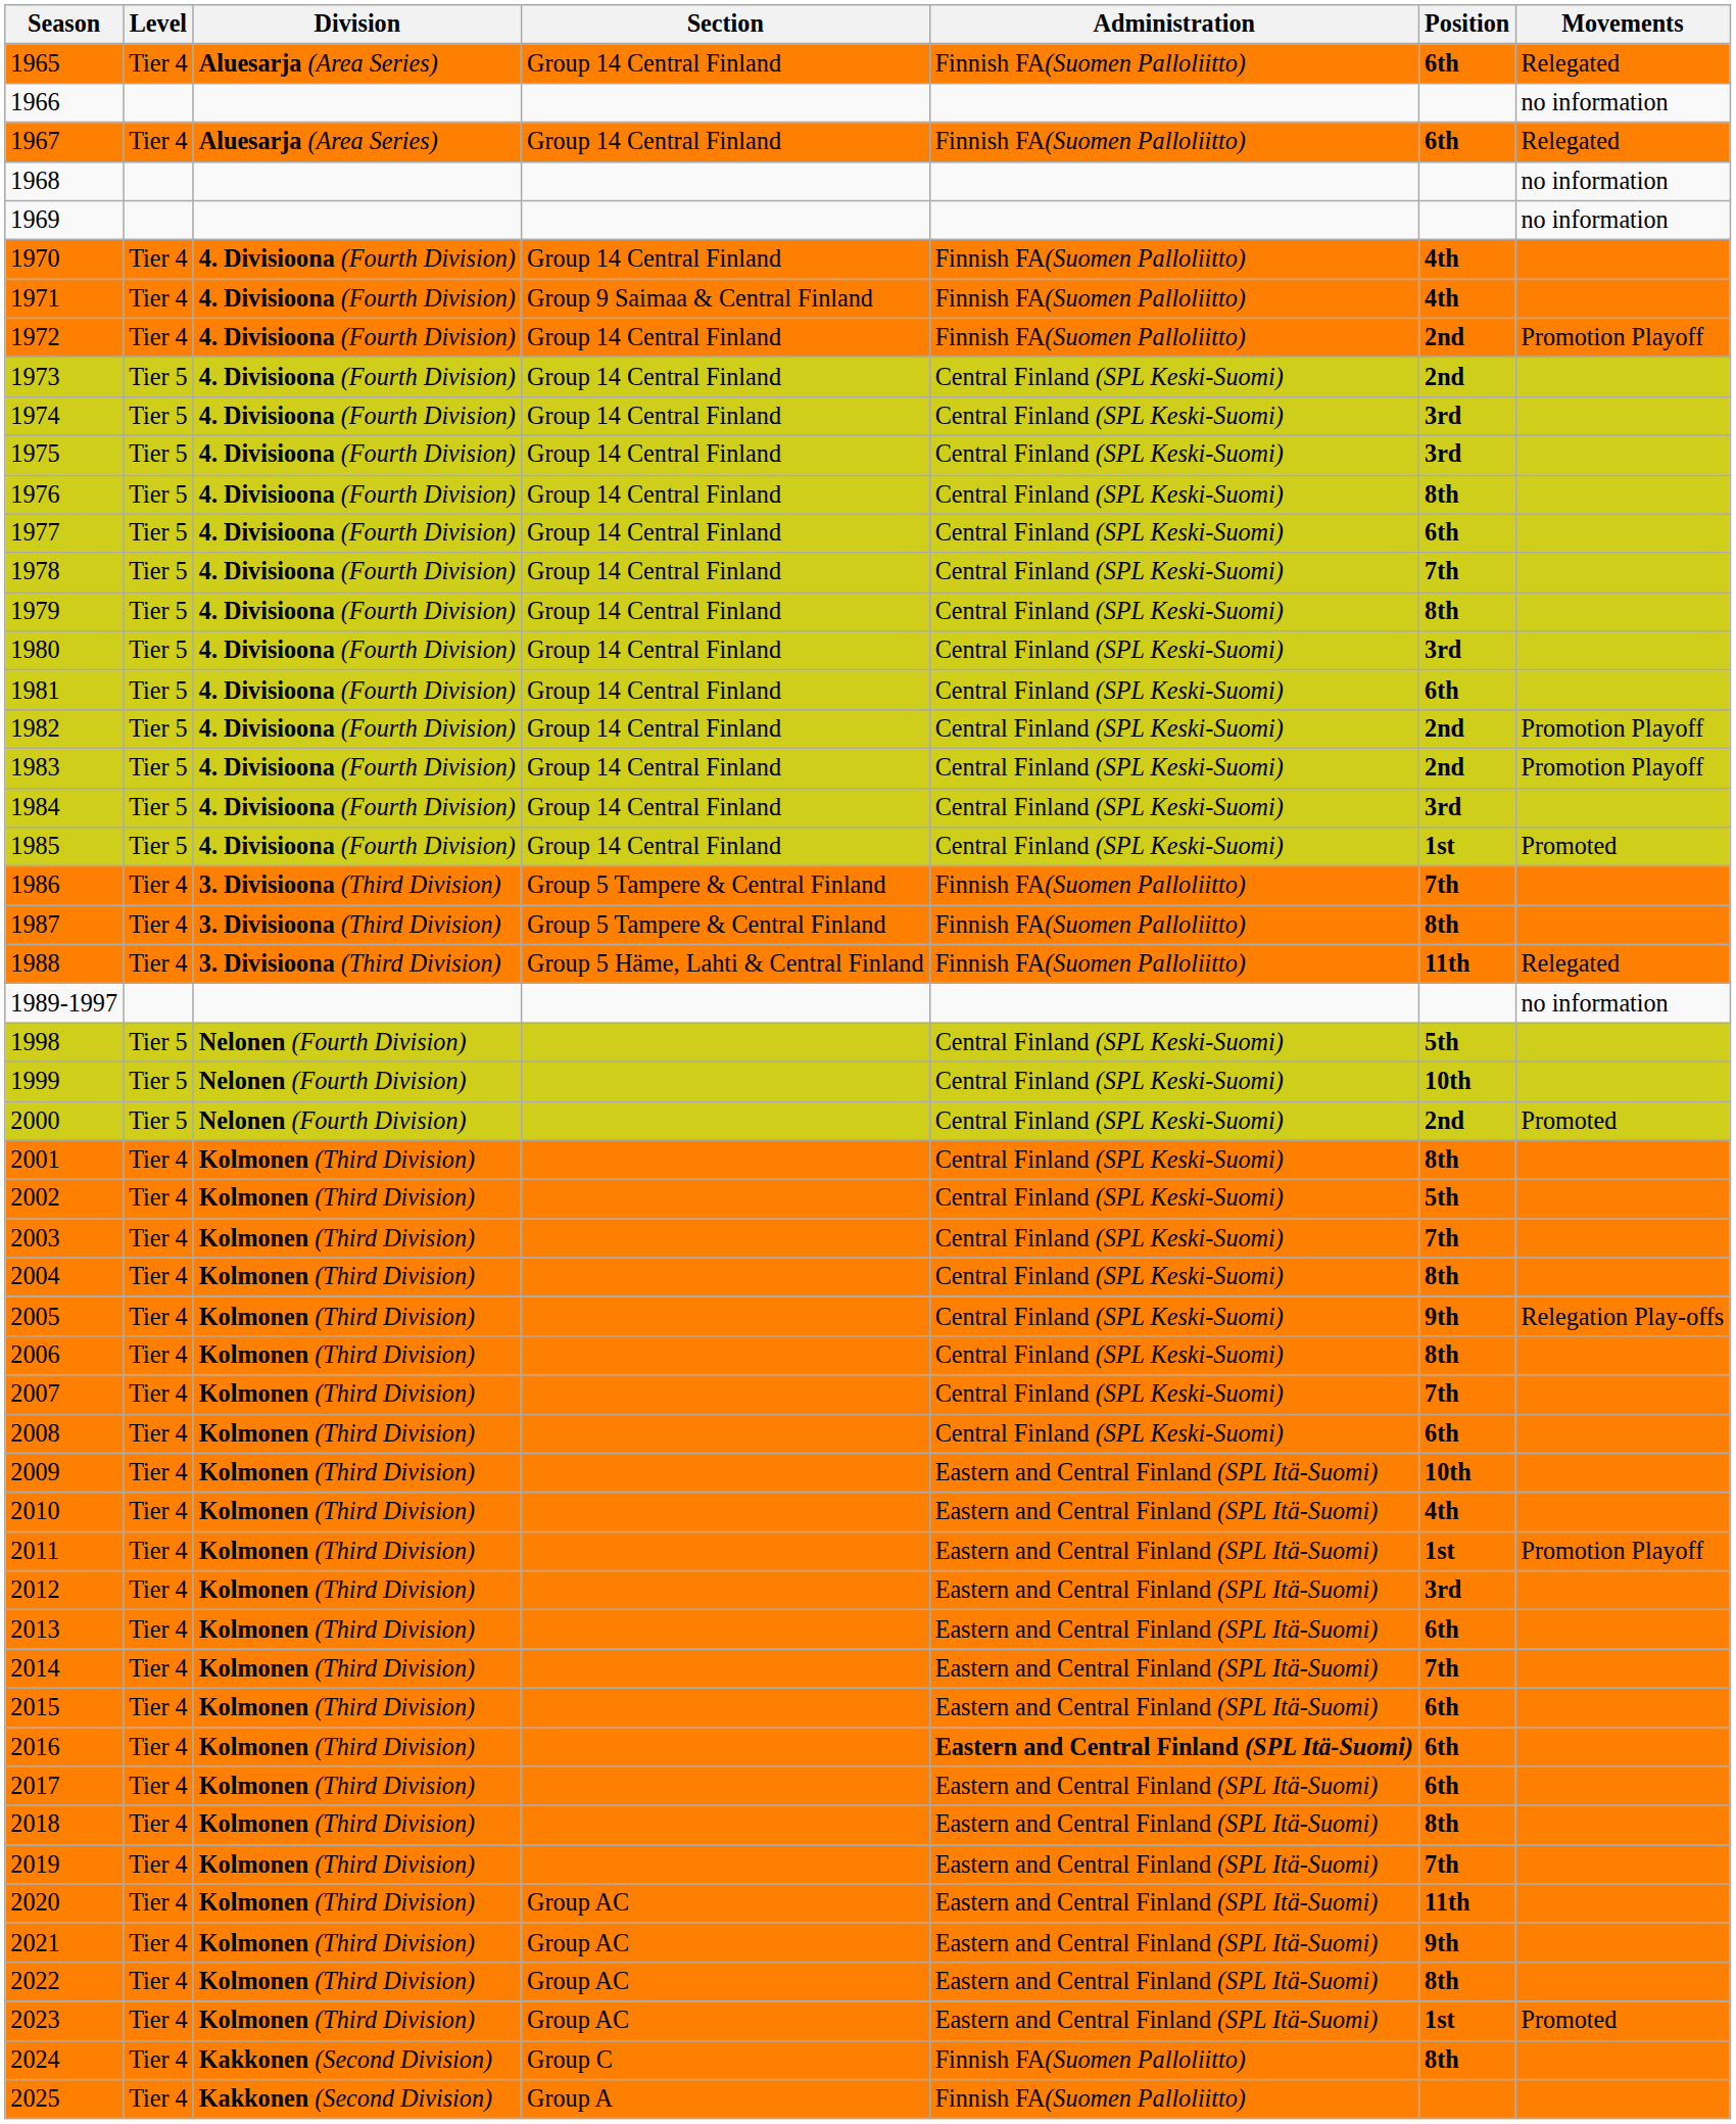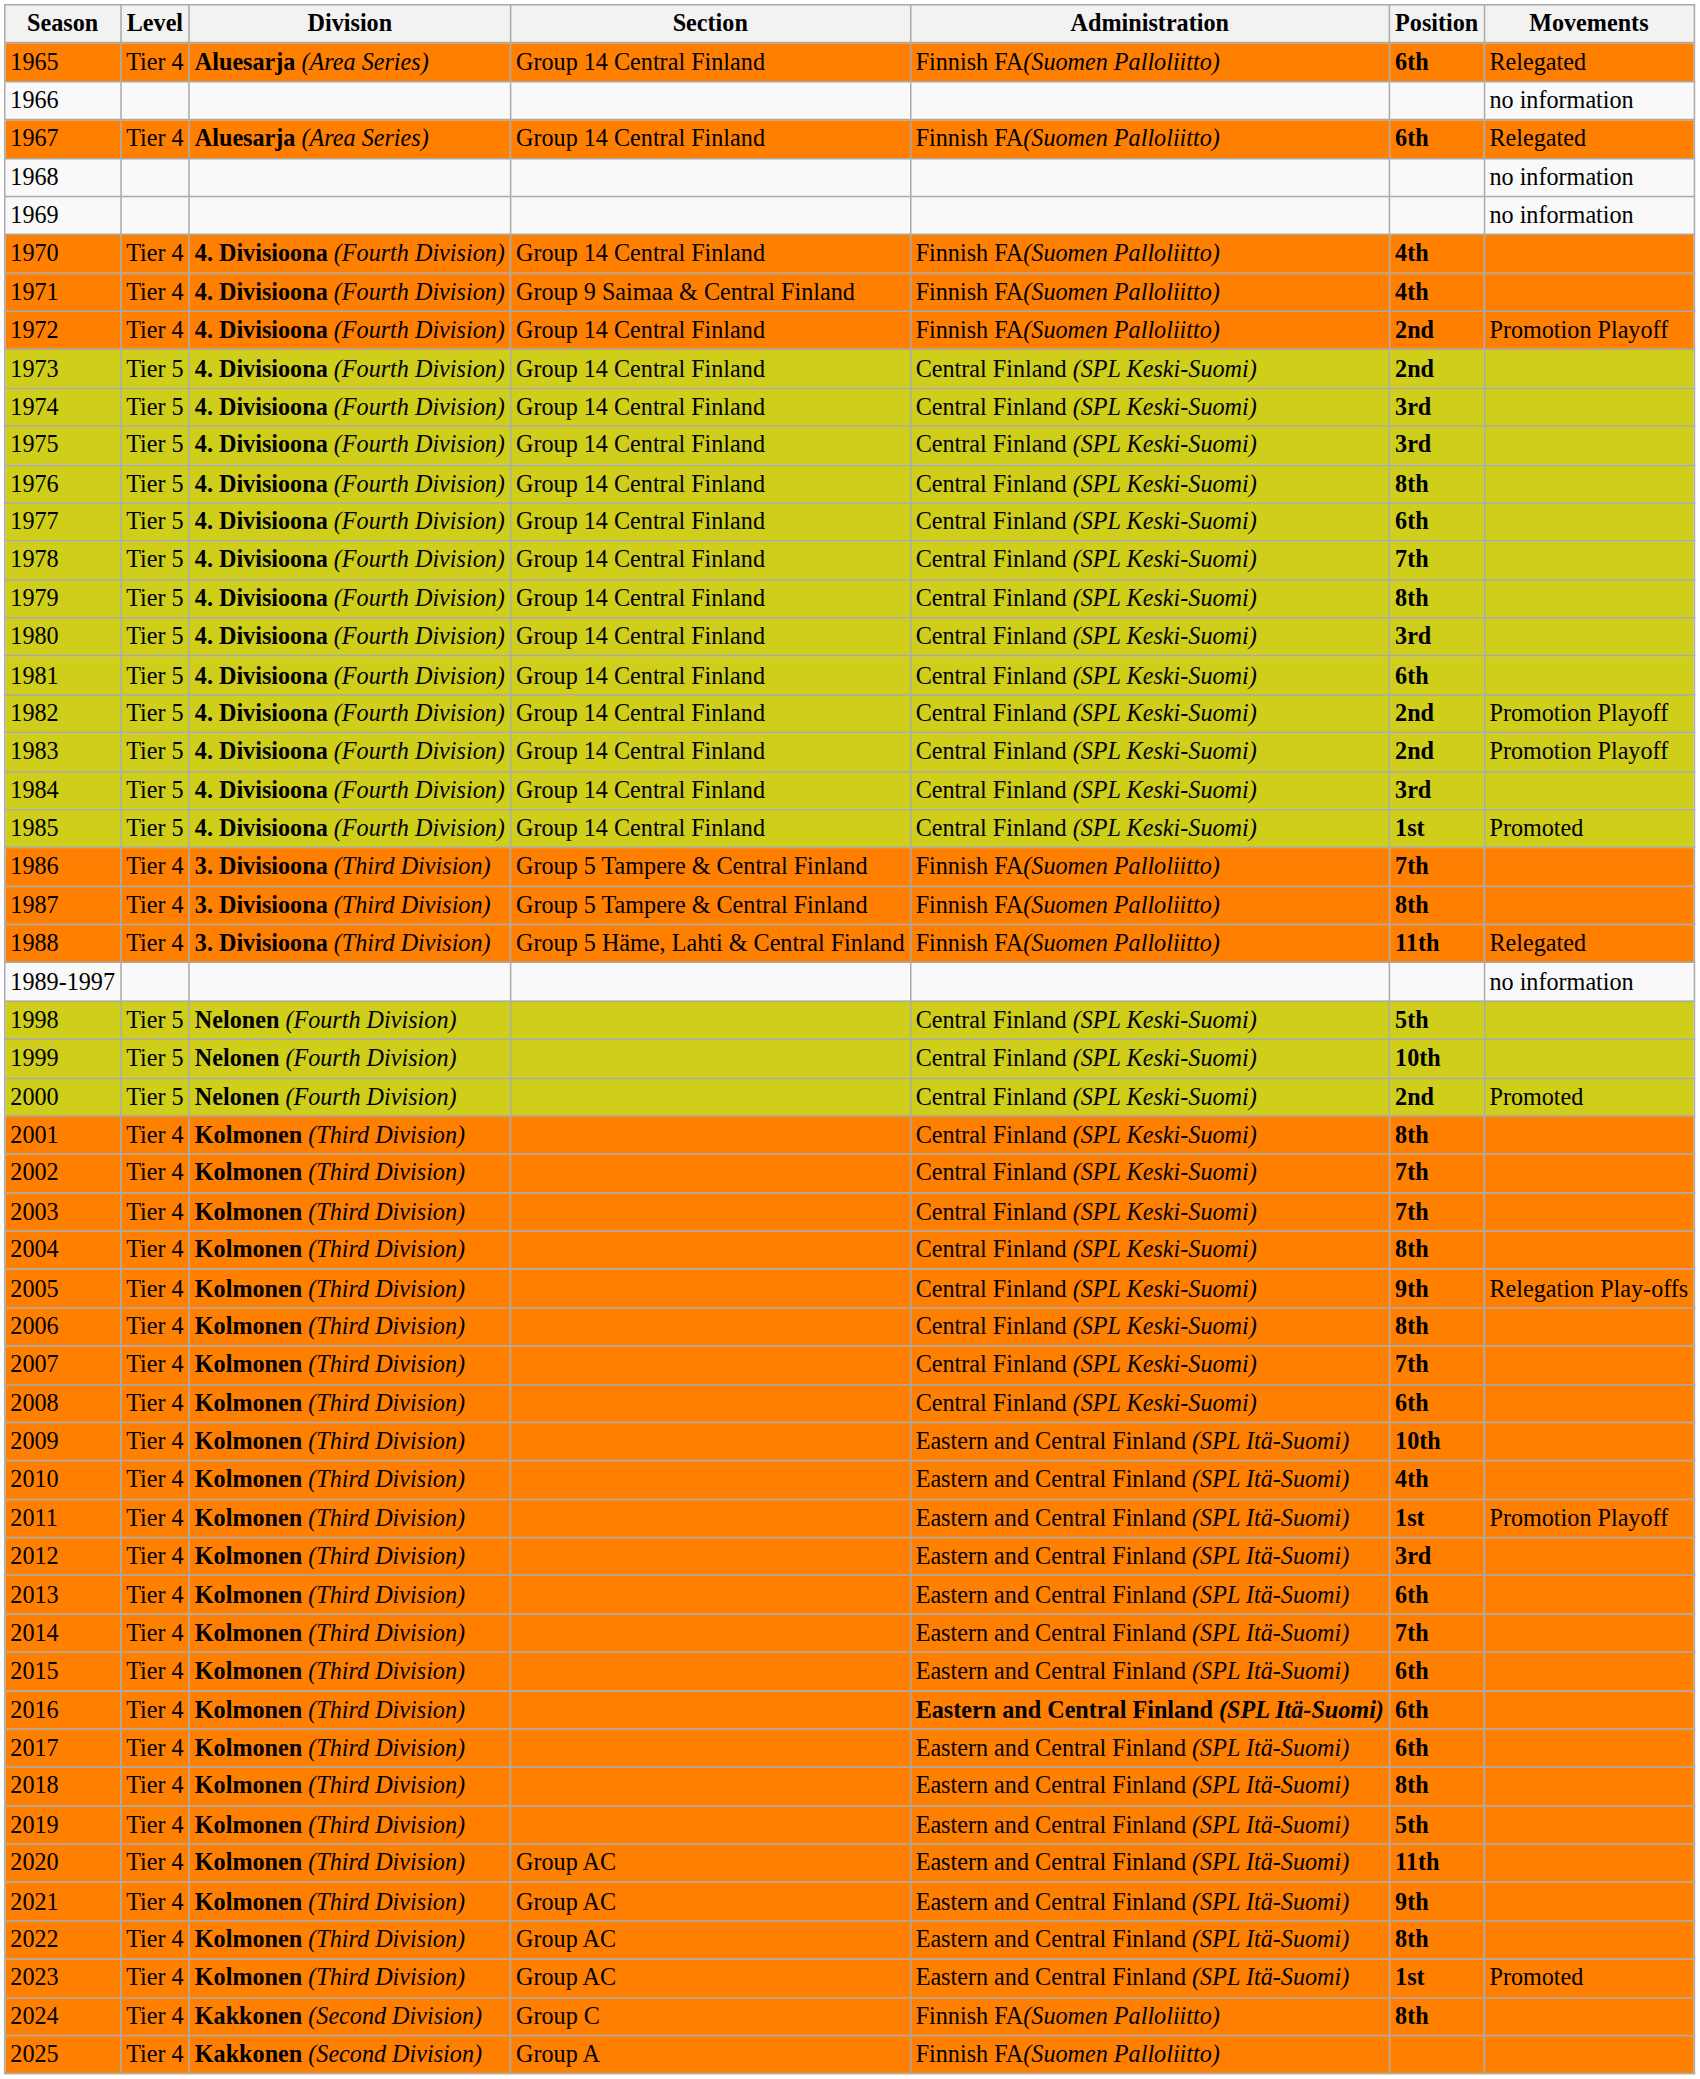2002 | Position: 5th -> 7th
2019 | Position: 7th -> 5th
